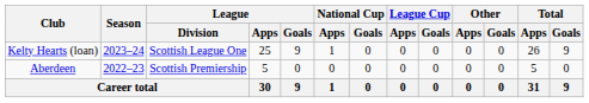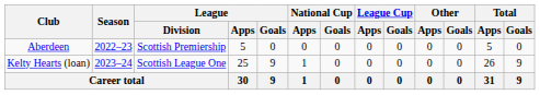rows swapped: Aberdeen <-> Kelty Hearts (loan)
